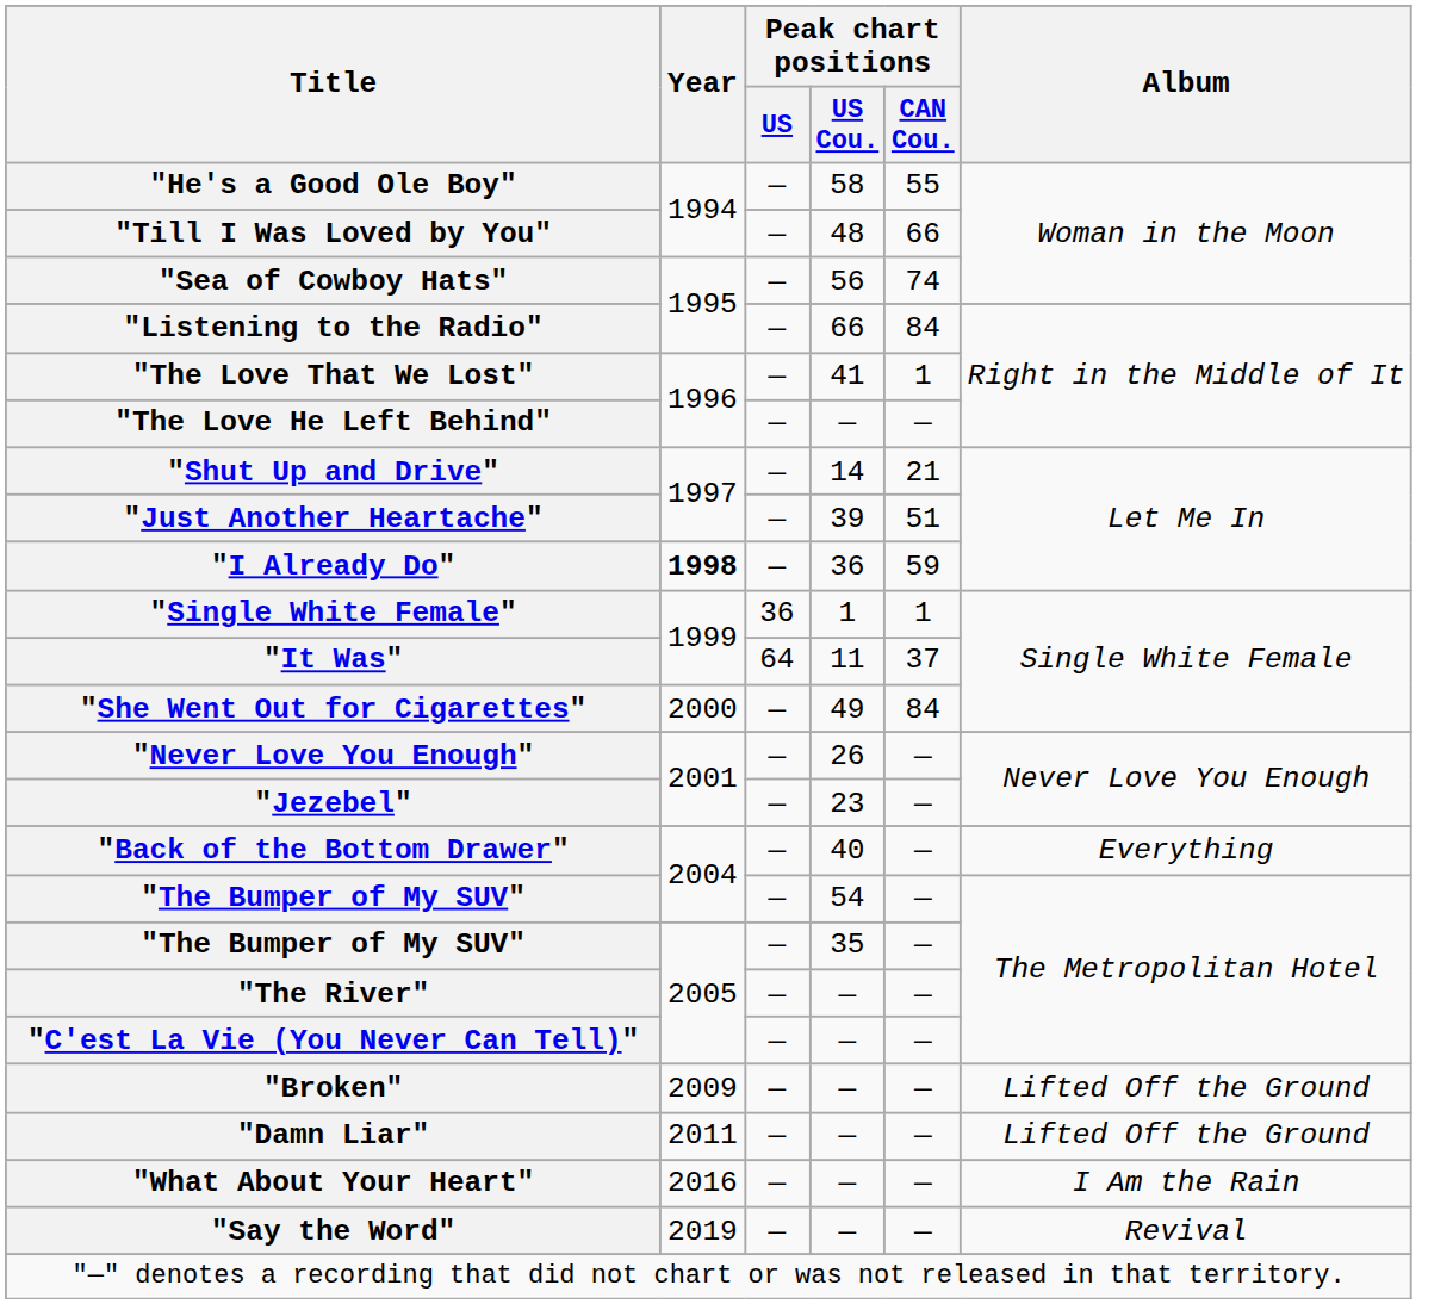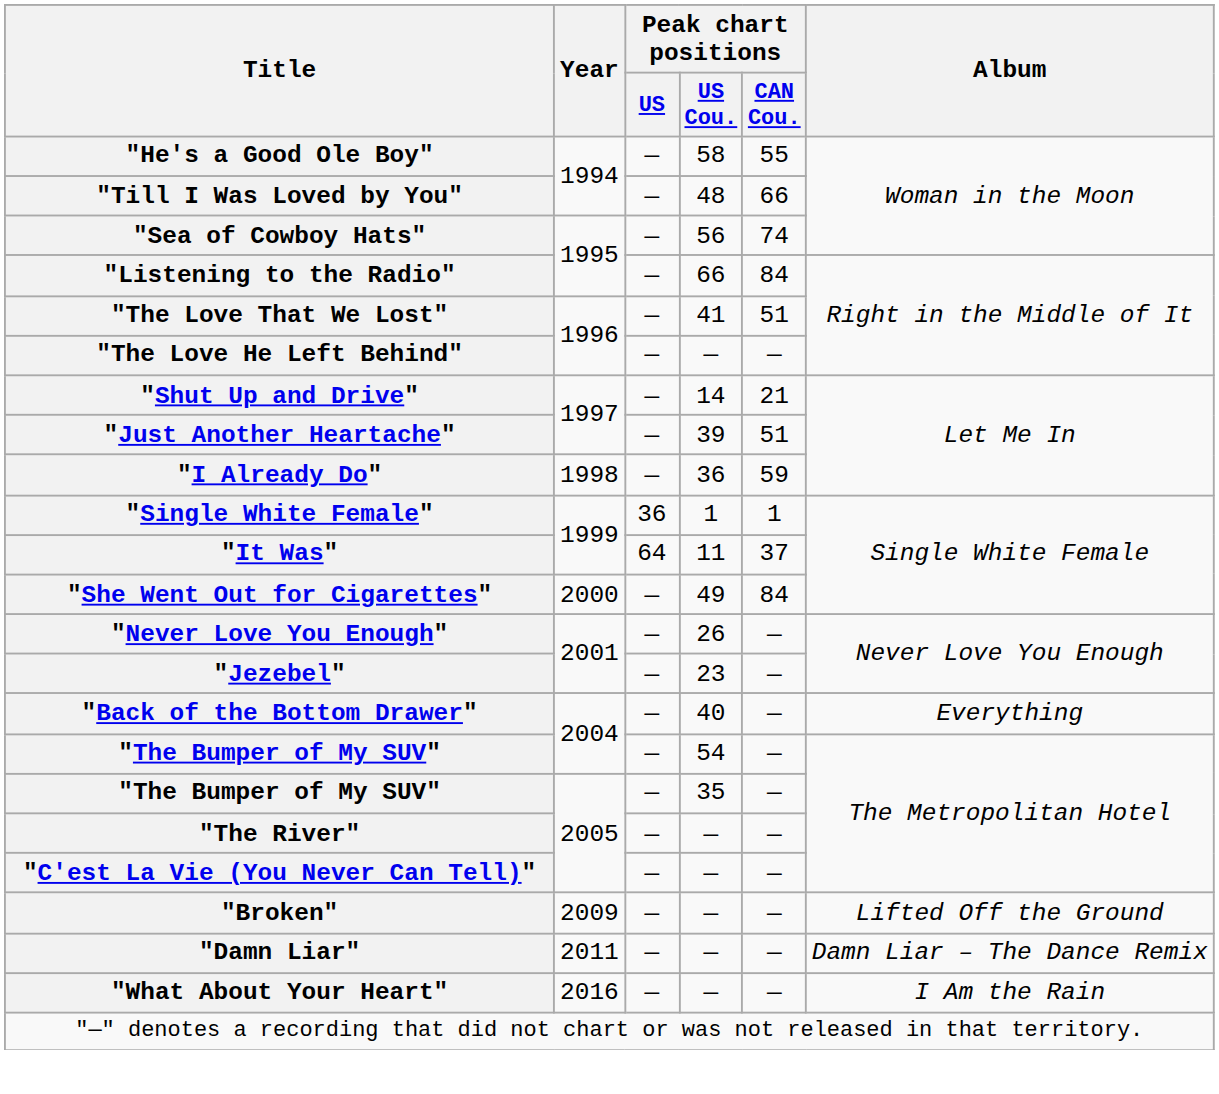"The Love That We Lost" | Peak chart positions / CAN Cou.: 1 -> 51
"I Already Do" | Year: bold -> normal
"Damn Liar" | Album: Lifted Off the Ground -> Damn Liar – The Dance Remix
- row: "Say the Word" | 2019 | — | — | — | Revival
